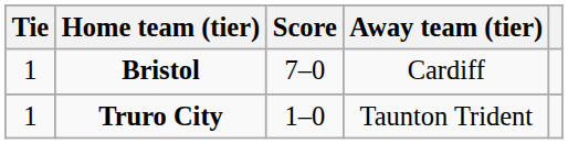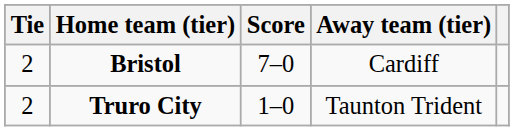Bristol | Tie: 1 -> 2
Truro City | Tie: 1 -> 2
